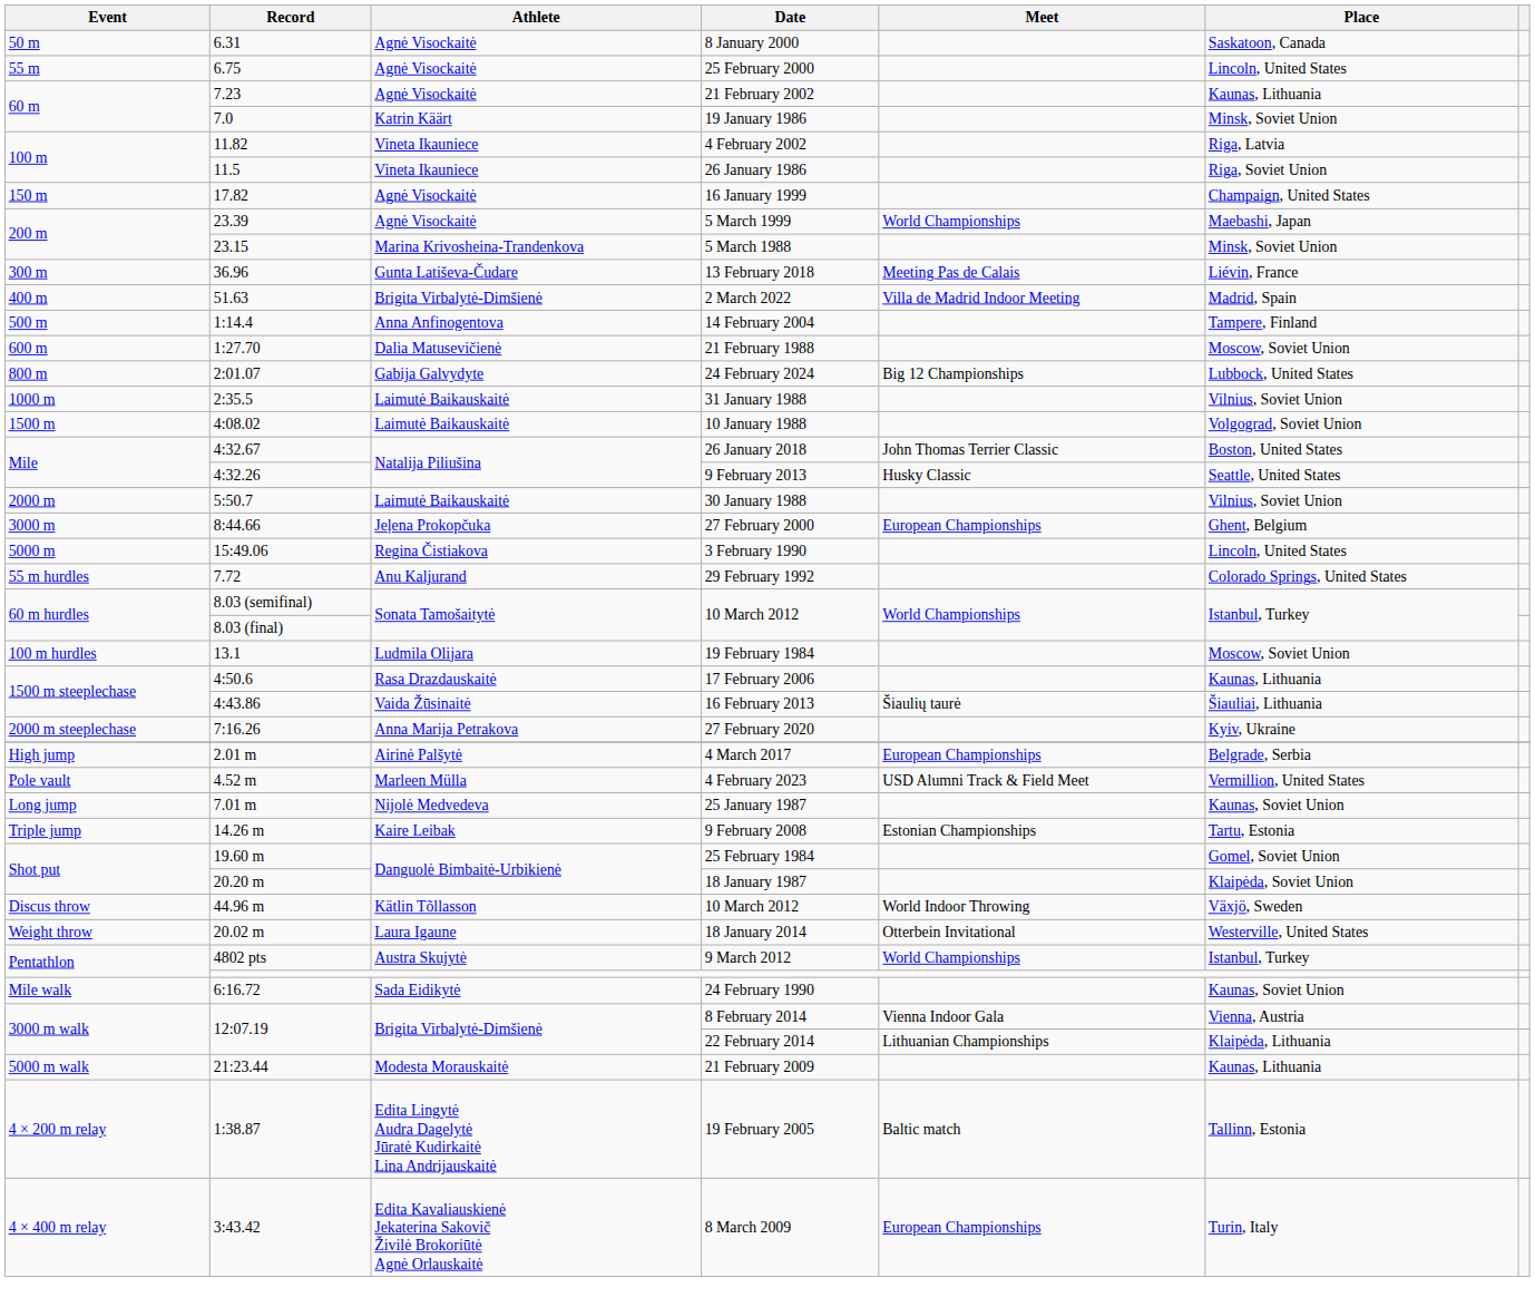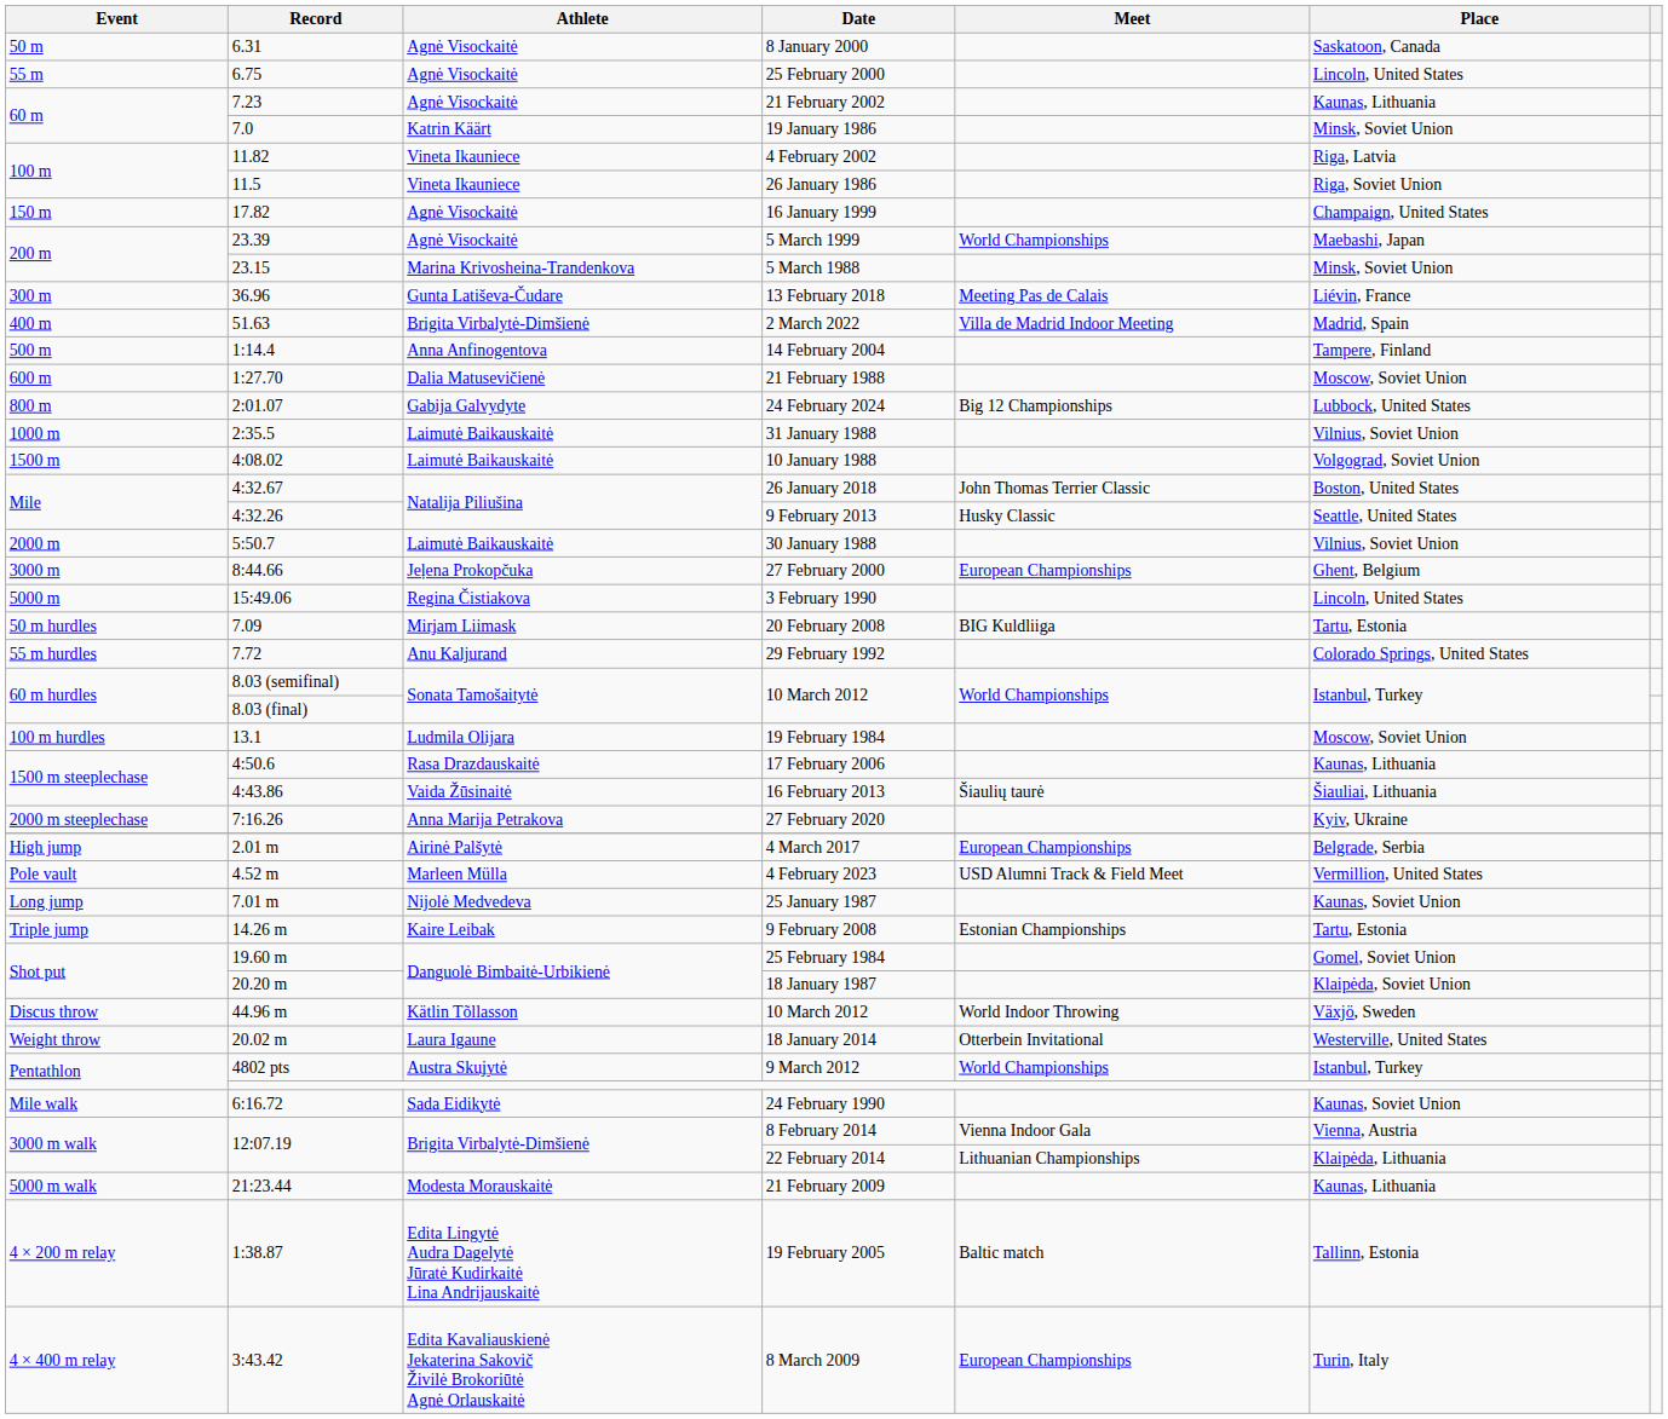+ row: 50 m hurdles | 7.09 | Mirjam Liimask | 20 February 2008 | BIG Kuldliiga | Tartu, Estonia
